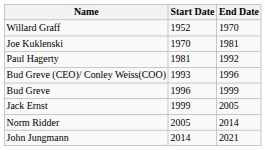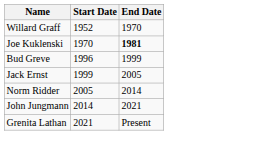Joe Kuklenski | End Date: normal -> bold
- row: Paul Hagerty | 1981 | 1992
- row: Bud Greve (CEO)/ Conley Weiss(COO) | 1993 | 1996
+ row: Grenita Lathan | 2021 | Present
